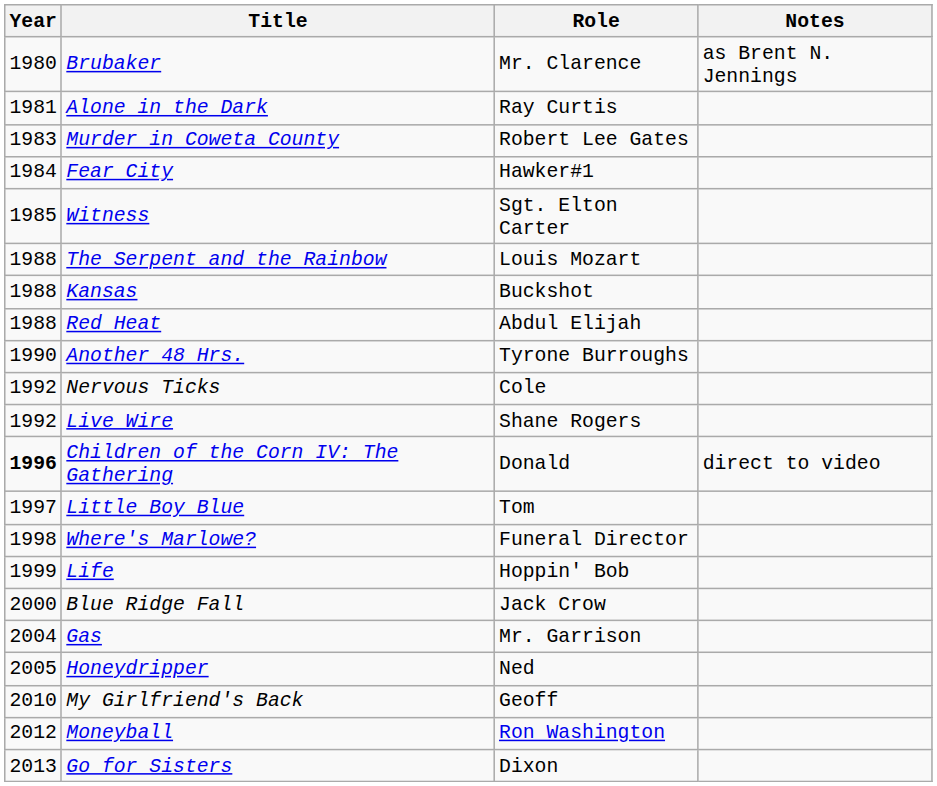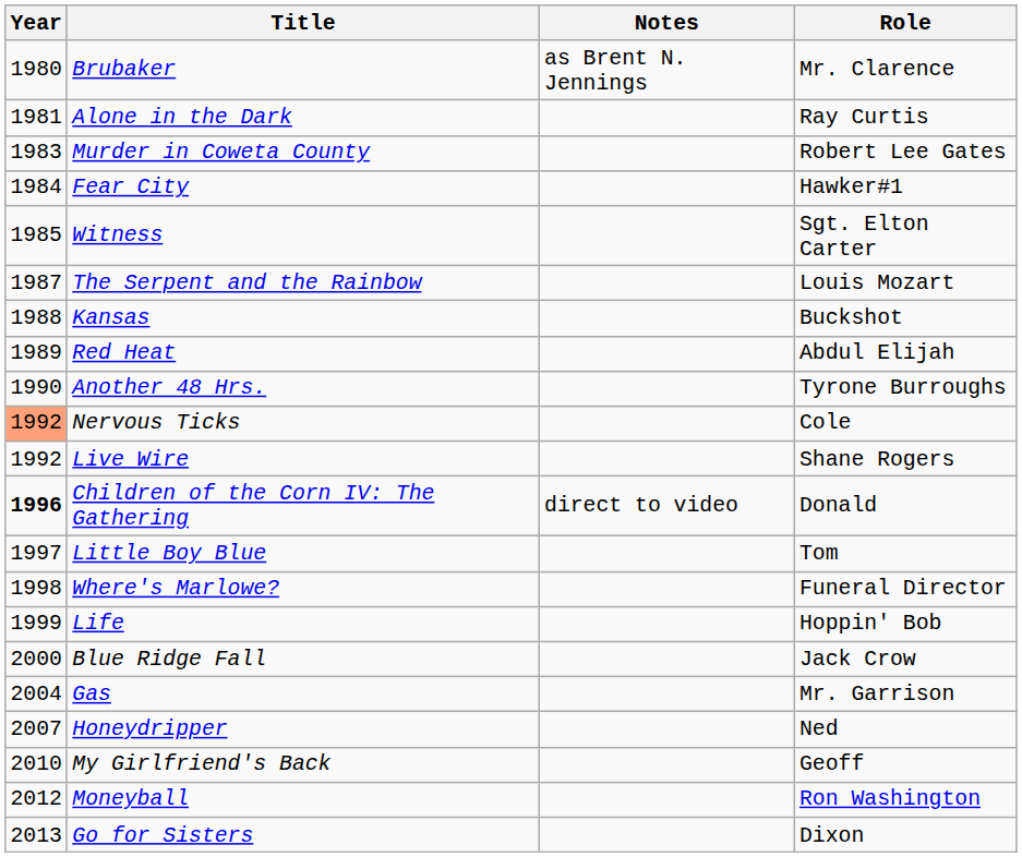columns swapped: Role <-> Notes
The Serpent and the Rainbow | Year: 1988 -> 1987
Red Heat | Year: 1988 -> 1989
Nervous Ticks | Year: no background -> lightsalmon background
Honeydripper | Year: 2005 -> 2007
